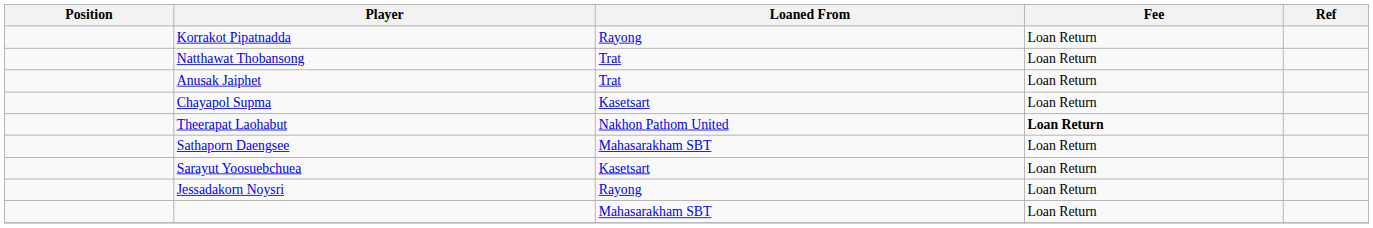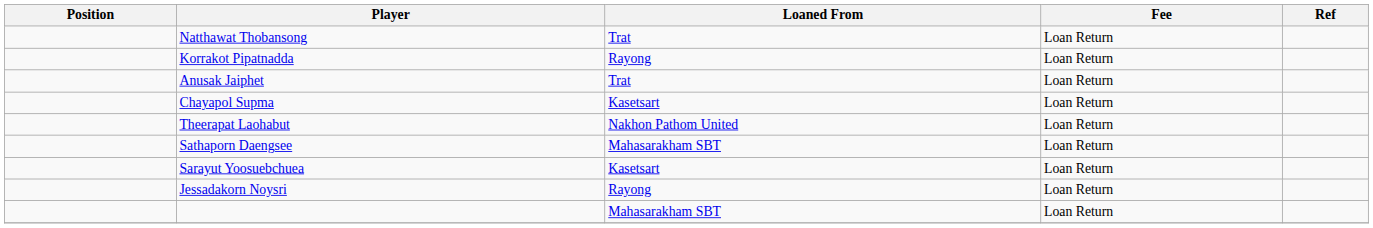rows swapped: Korrakot Pipatnadda <-> Natthawat Thobansong
Theerapat Laohabut | Fee: bold -> normal
